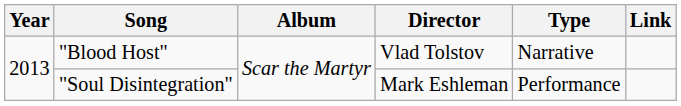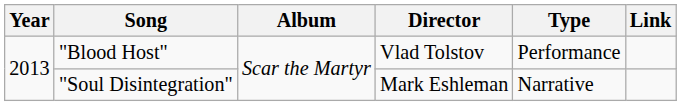"Blood Host" | Type: Narrative -> Performance
"Soul Disintegration" | Type: Performance -> Narrative
